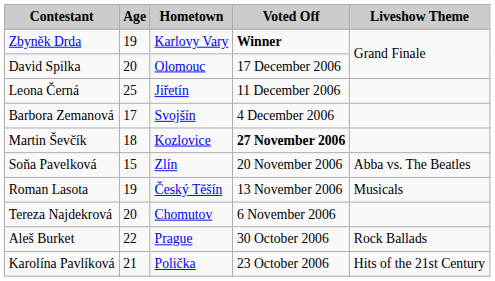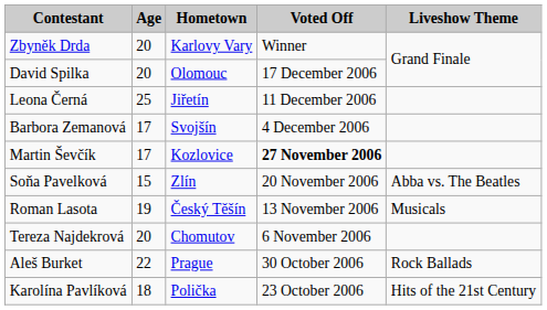Zbyněk Drda | Age: 19 -> 20
Zbyněk Drda | Voted Off: bold -> normal
Martin Ševčík | Age: 18 -> 17
Karolína Pavlíková | Age: 21 -> 18
